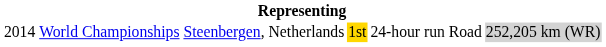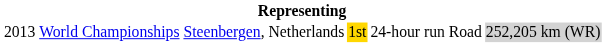World Championships | column 1: 2014 -> 2013
